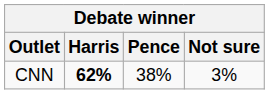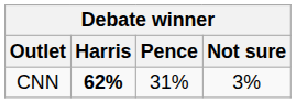CNN | Pence: 38% -> 31%
